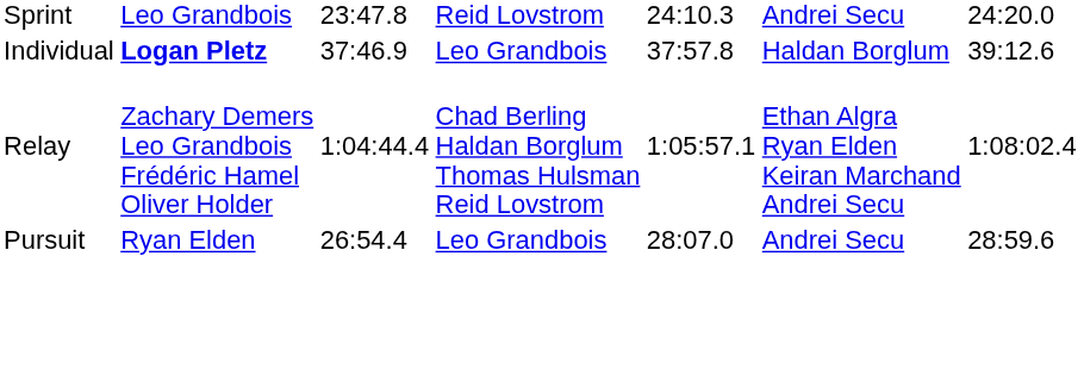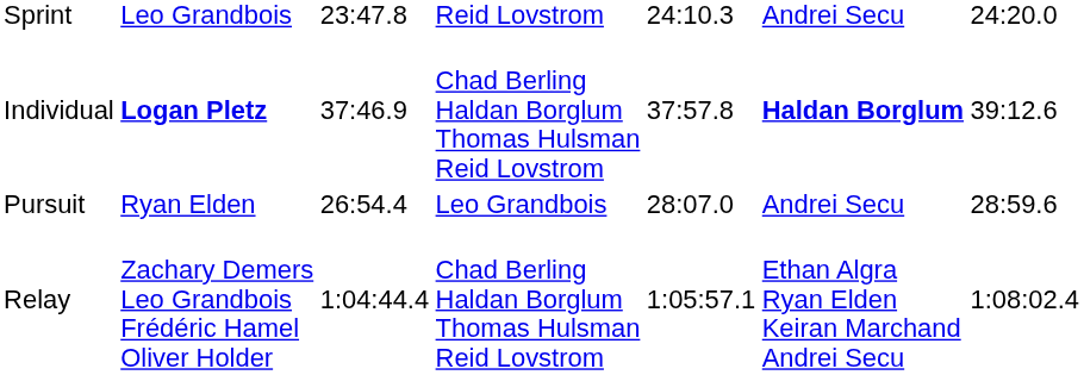Individual | column 4: Leo Grandbois -> Chad Berling Haldan Borglum Thomas Hulsman Reid Lovstrom
Individual | column 6: normal -> bold
rows swapped: Pursuit <-> Relay
